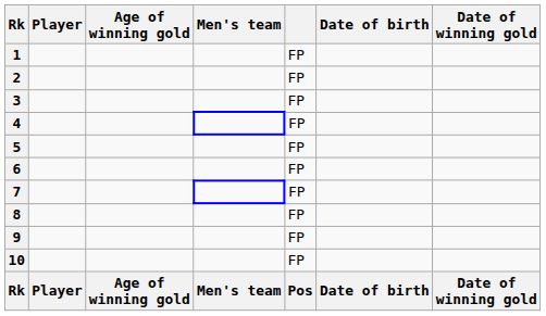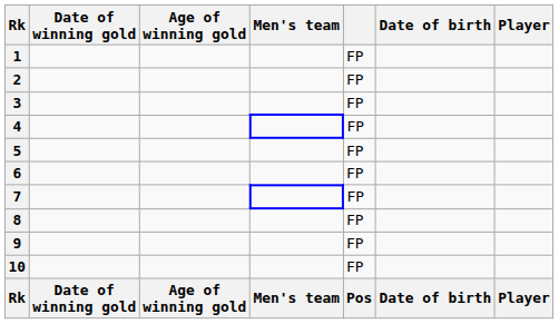columns swapped: Player <-> Date of winning gold
